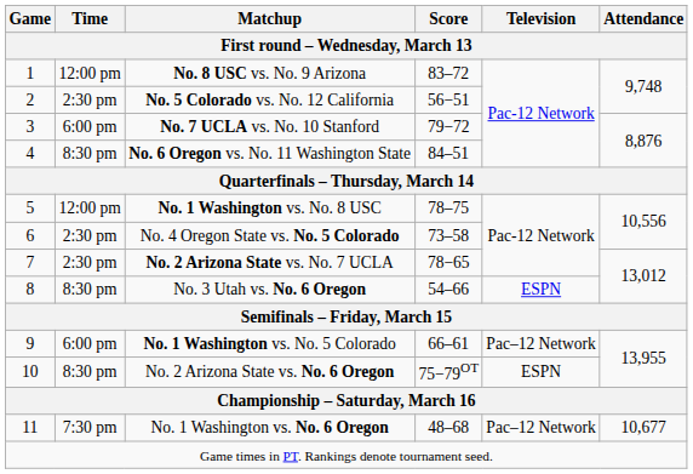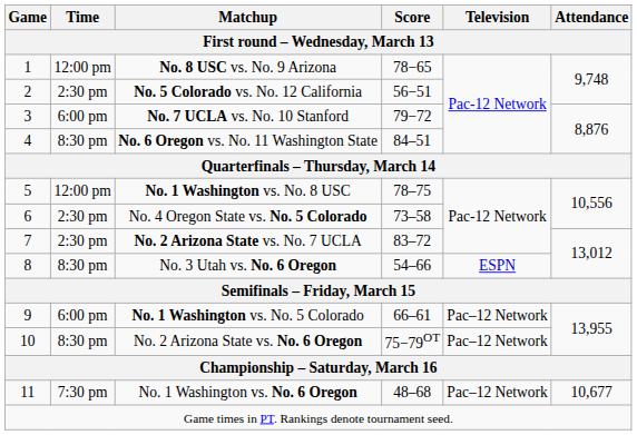No. 8 USC vs. No. 9 Arizona | Score: 83–72 -> 78−65
No. 2 Arizona State vs. No. 7 UCLA | Score: 78−65 -> 83–72
No. 2 Arizona State vs. No. 6 Oregon | Television: ESPN -> Pac–12 Network
